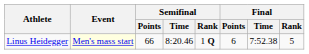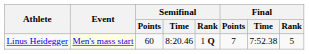Linus Heidegger | Semifinal / Points: 66 -> 60
Linus Heidegger | Final / Points: 6 -> 7
